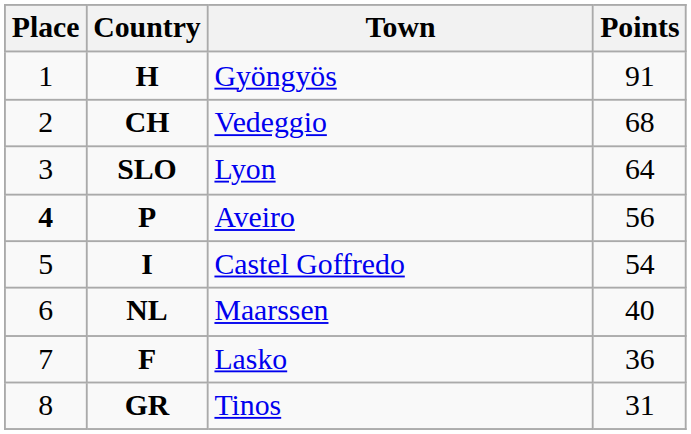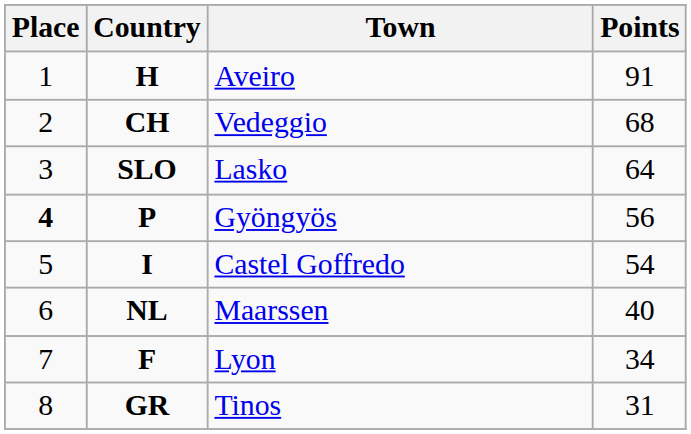H | Town: Gyöngyös -> Aveiro
SLO | Town: Lyon -> Lasko
P | Town: Aveiro -> Gyöngyös
F | Town: Lasko -> Lyon
F | Points: 36 -> 34
